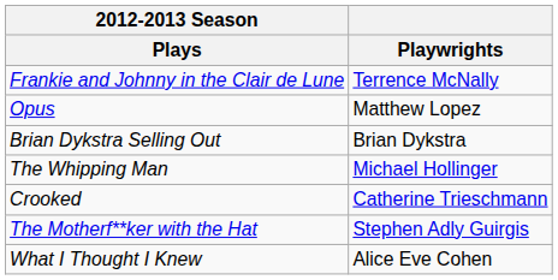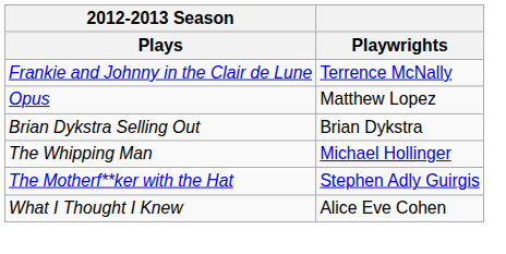- row: Crooked | Catherine Trieschmann
